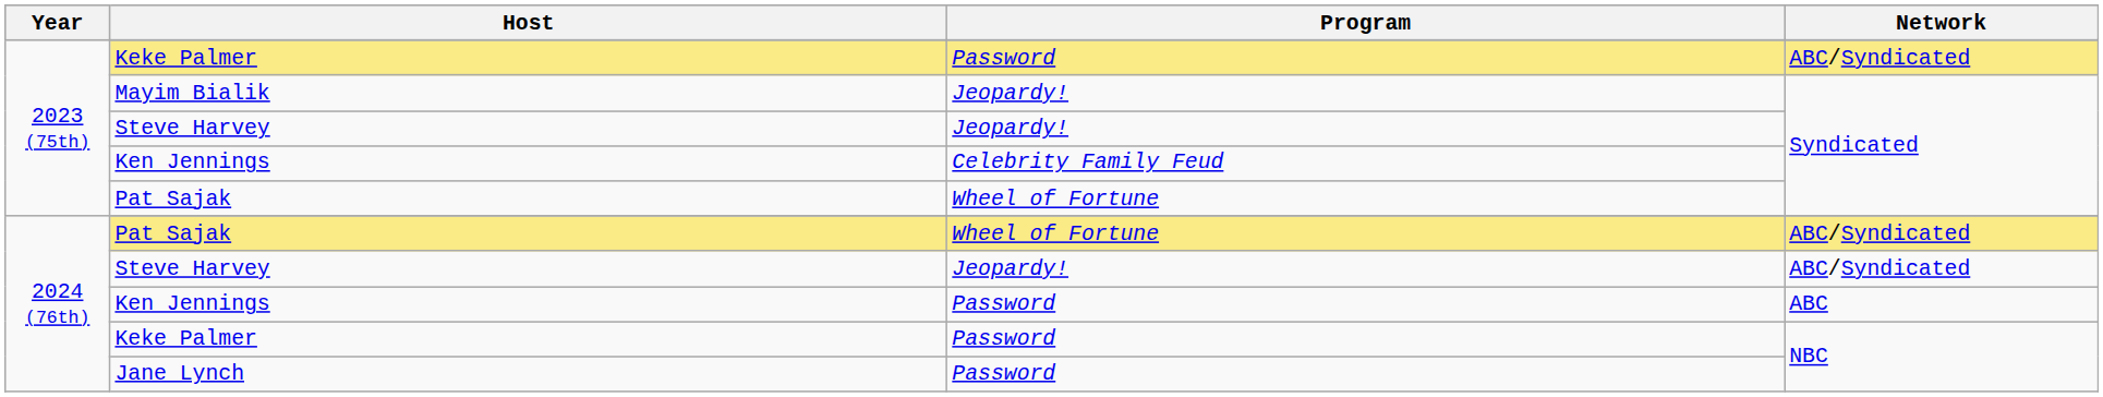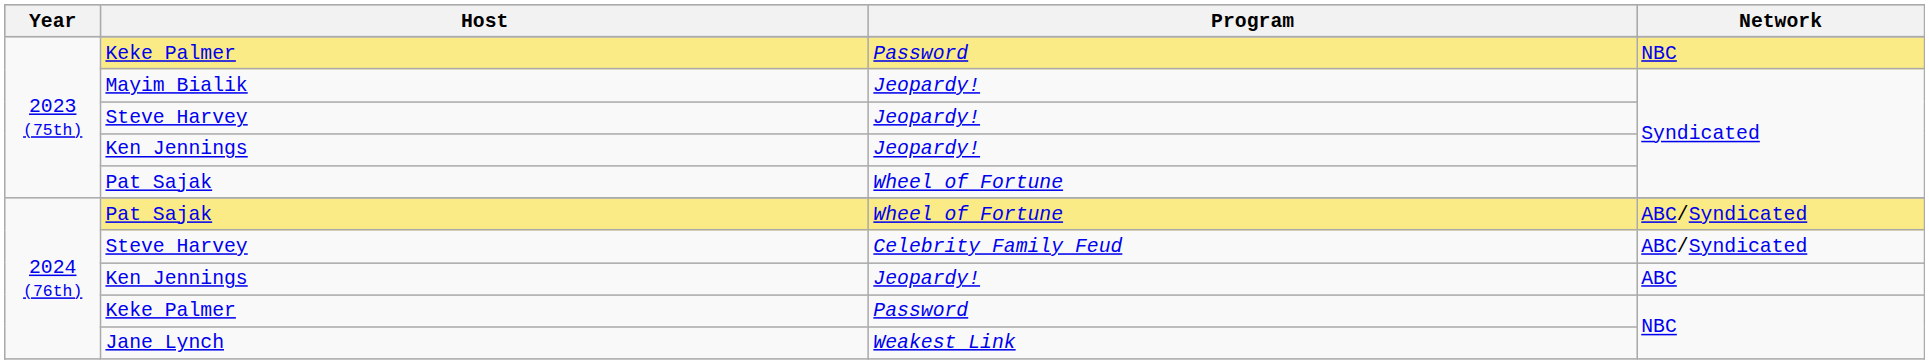2023 (75th) / Keke Palmer | Network: ABC/Syndicated -> NBC
2023 (75th) / Ken Jennings | Program: Celebrity Family Feud -> Jeopardy!
2024 (76th) / Steve Harvey | Program: Jeopardy! -> Celebrity Family Feud
2024 (76th) / Ken Jennings | Program: Password -> Jeopardy!
Jane Lynch | Program: Password -> Weakest Link
